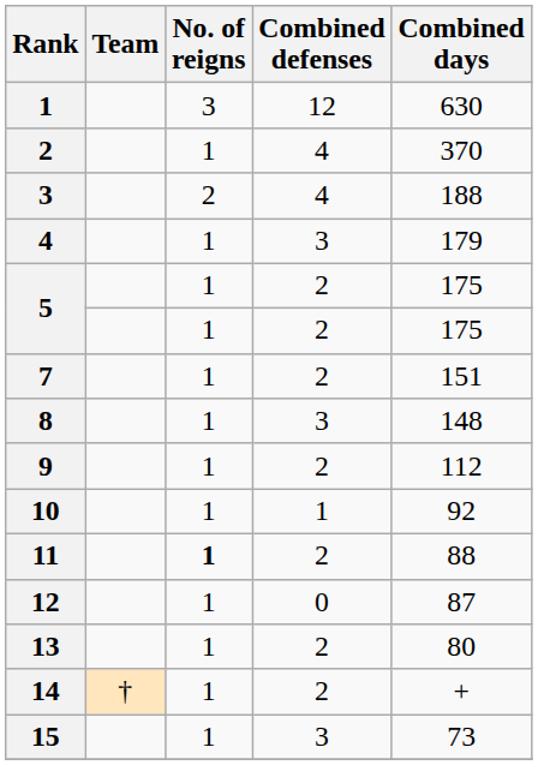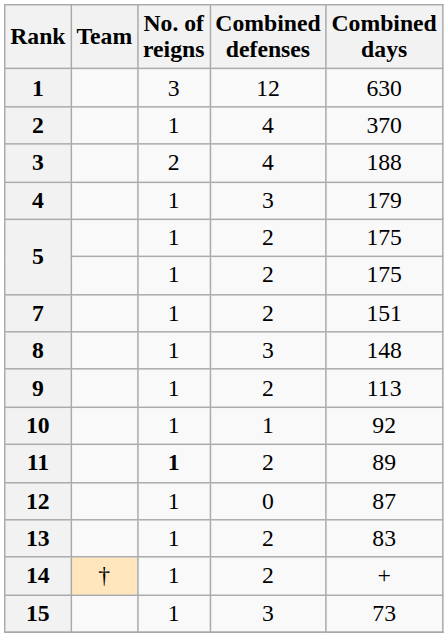9 | Combined days: 112 -> 113
11 | Combined days: 88 -> 89
13 | Combined days: 80 -> 83
